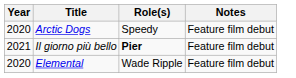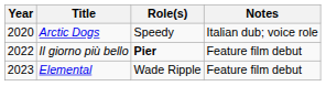Arctic Dogs | Notes: Feature film debut -> Italian dub; voice role
Il giorno più bello | Year: 2021 -> 2022
Elemental | Year: 2020 -> 2023
